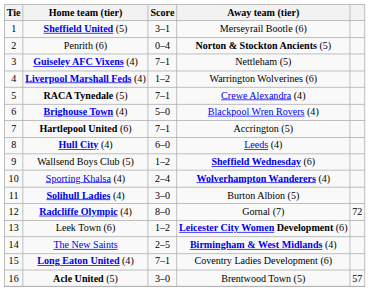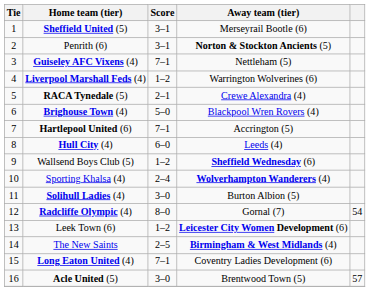Penrith (6) | Score: 0–4 -> 3–1
RACA Tynedale (5) | Score: 7–1 -> 2–1
Radcliffe Olympic (4) | column 5: 72 -> 54
